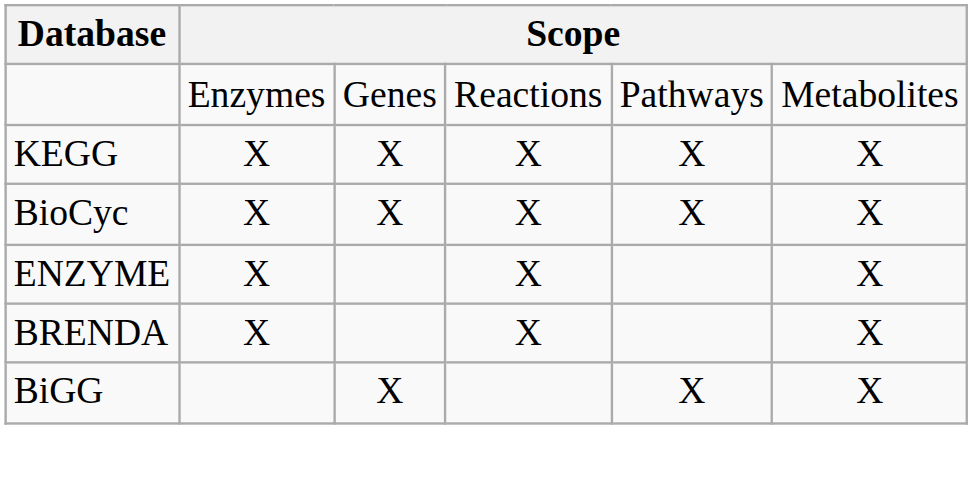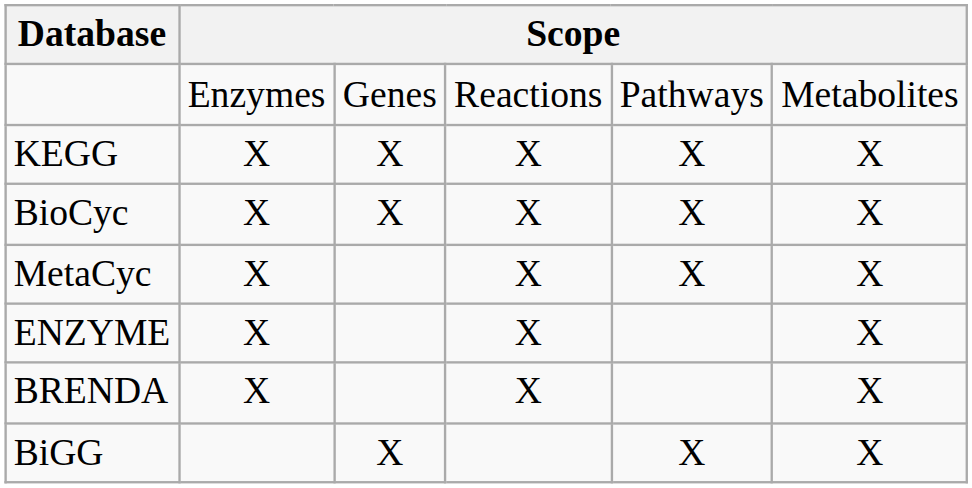+ row: MetaCyc | X | X | X | X
